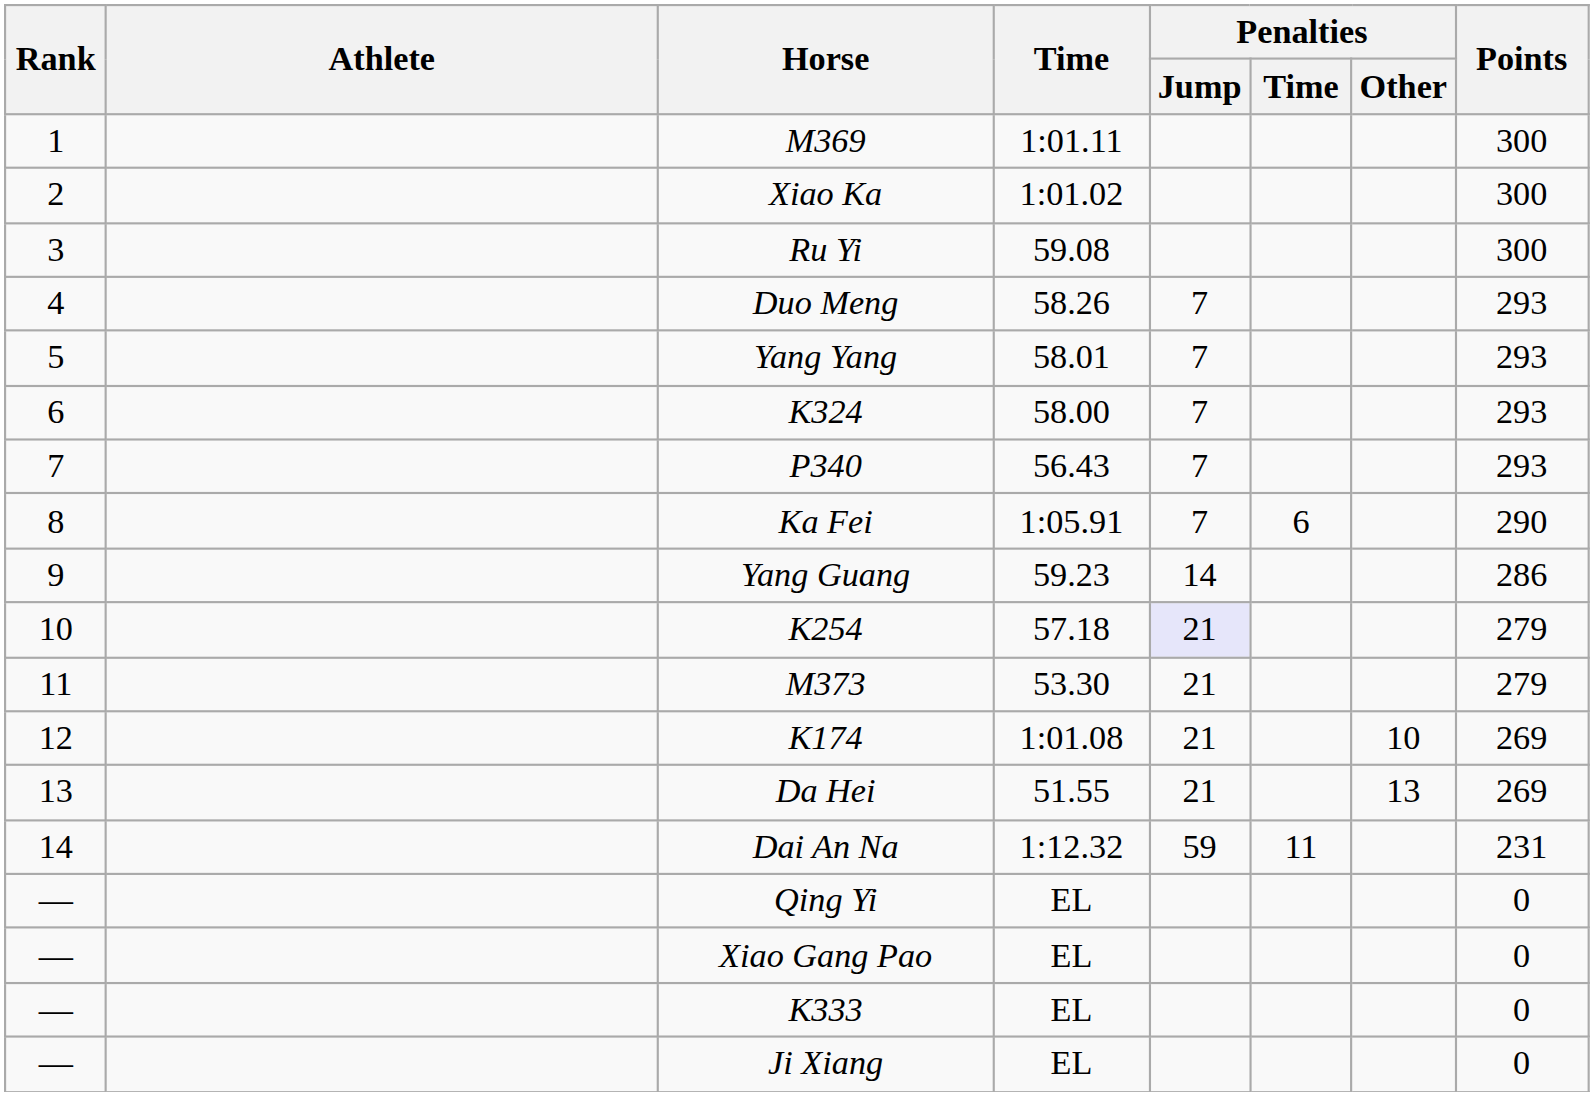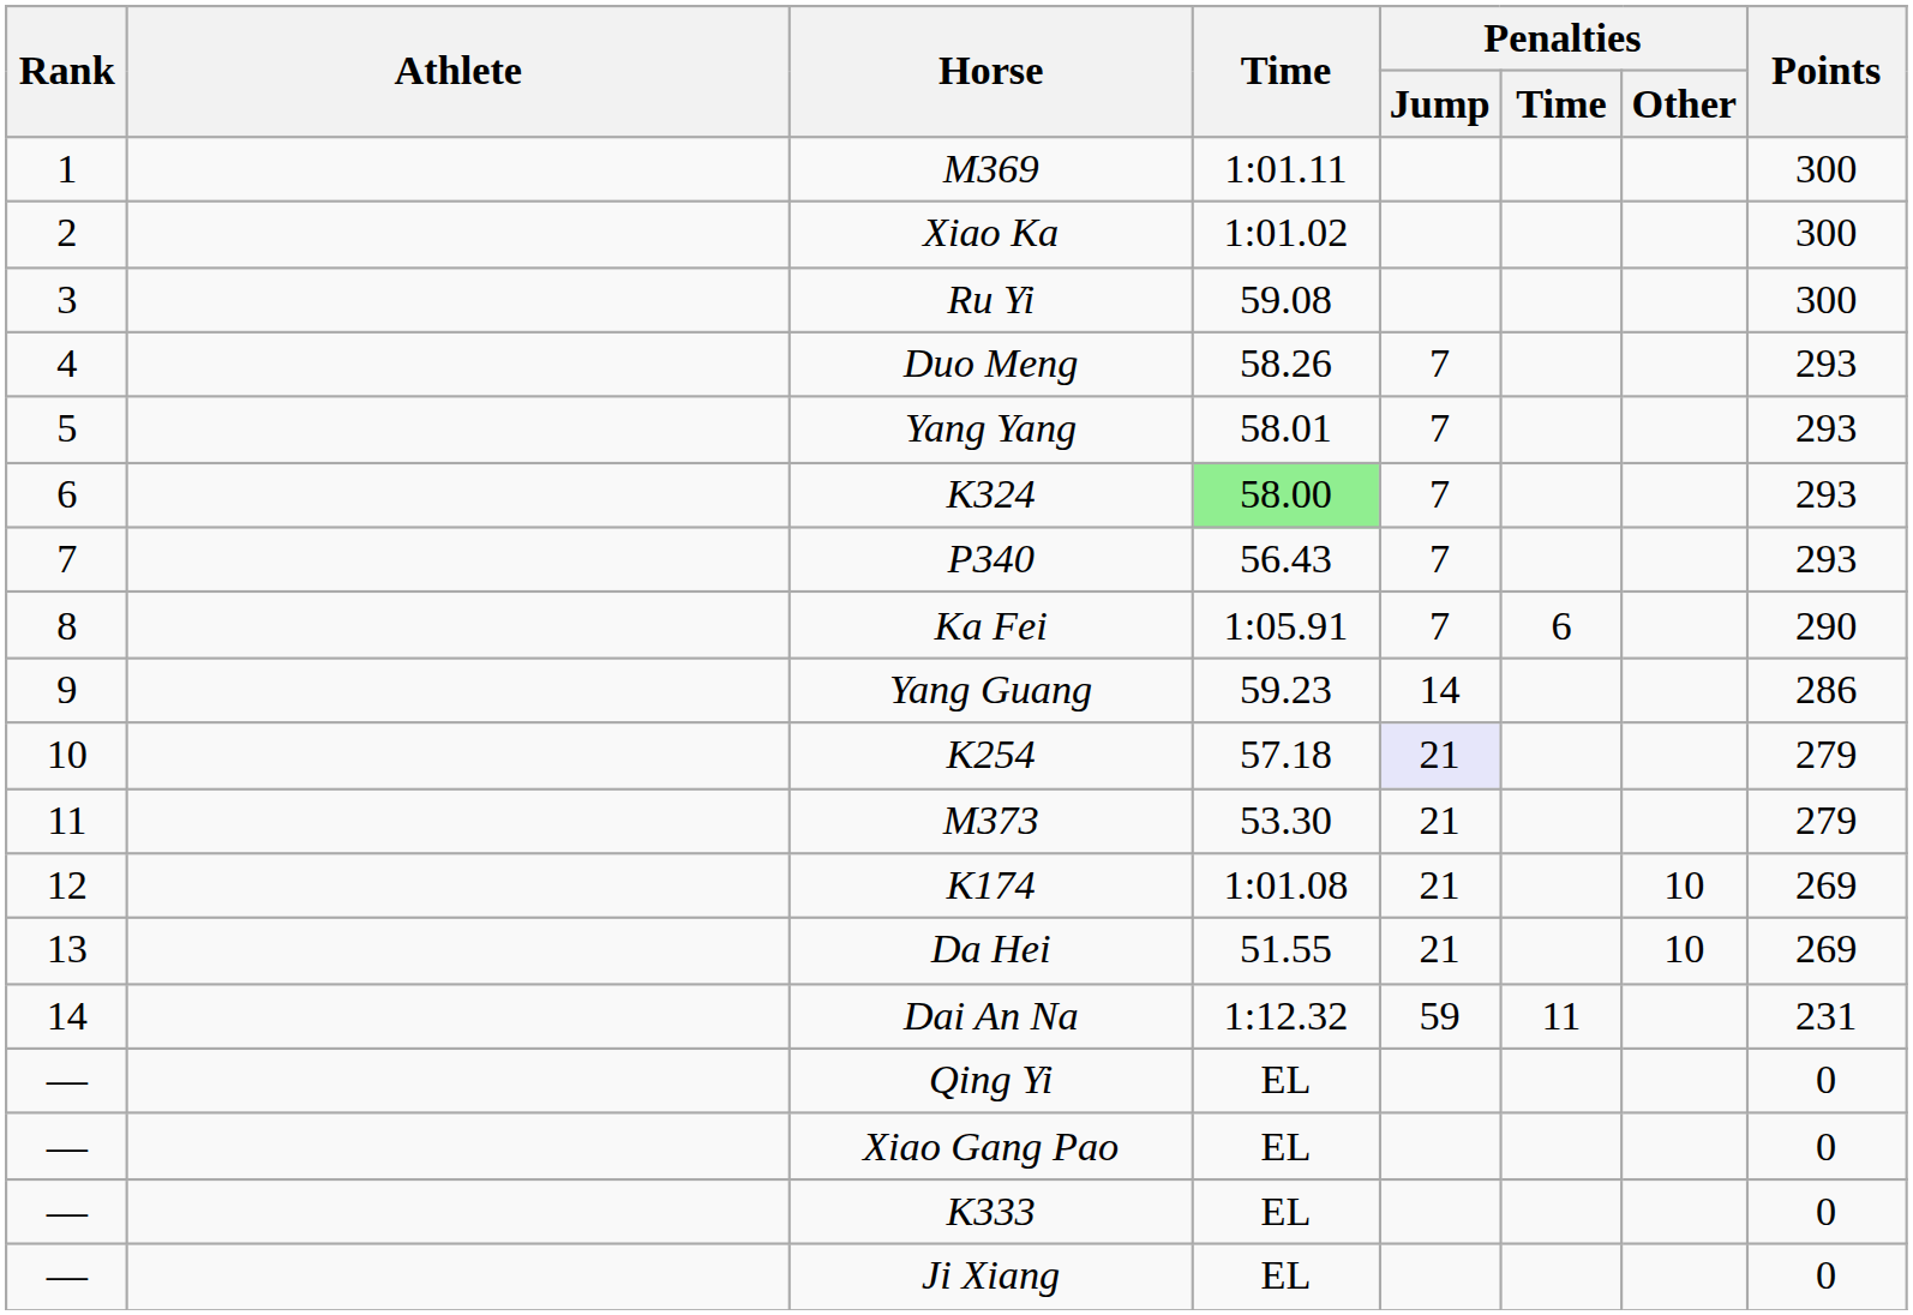K324 | Time: no background -> lightgreen background
Da Hei | Penalties / Other: 13 -> 10
